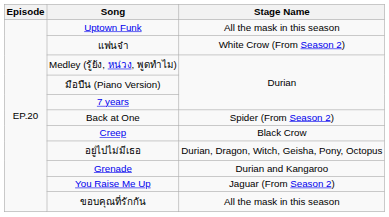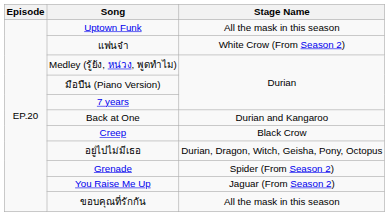Back at One | Stage Name: Spider (From Season 2) -> Durian and Kangaroo
Grenade | Stage Name: Durian and Kangaroo -> Spider (From Season 2)
